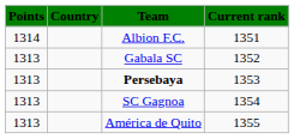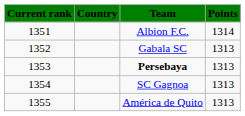columns swapped: Current rank <-> Points
